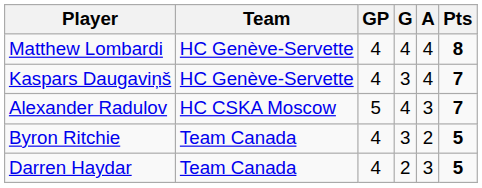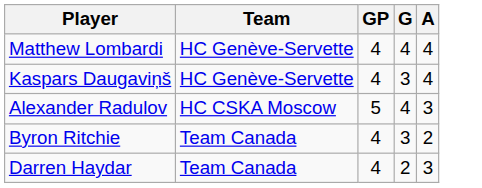- column: Pts | 8 | 7 | 7 | 5 | 5
